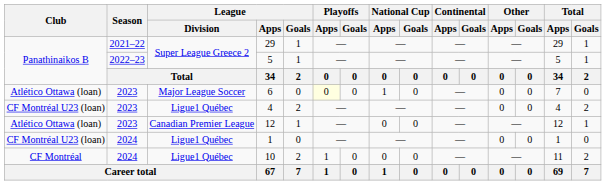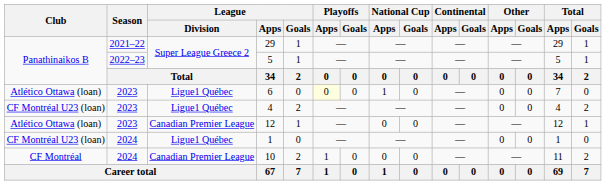6 | League / Division: Major League Soccer -> Ligue1 Québec
10 | League / Division: Ligue1 Québec -> Canadian Premier League
